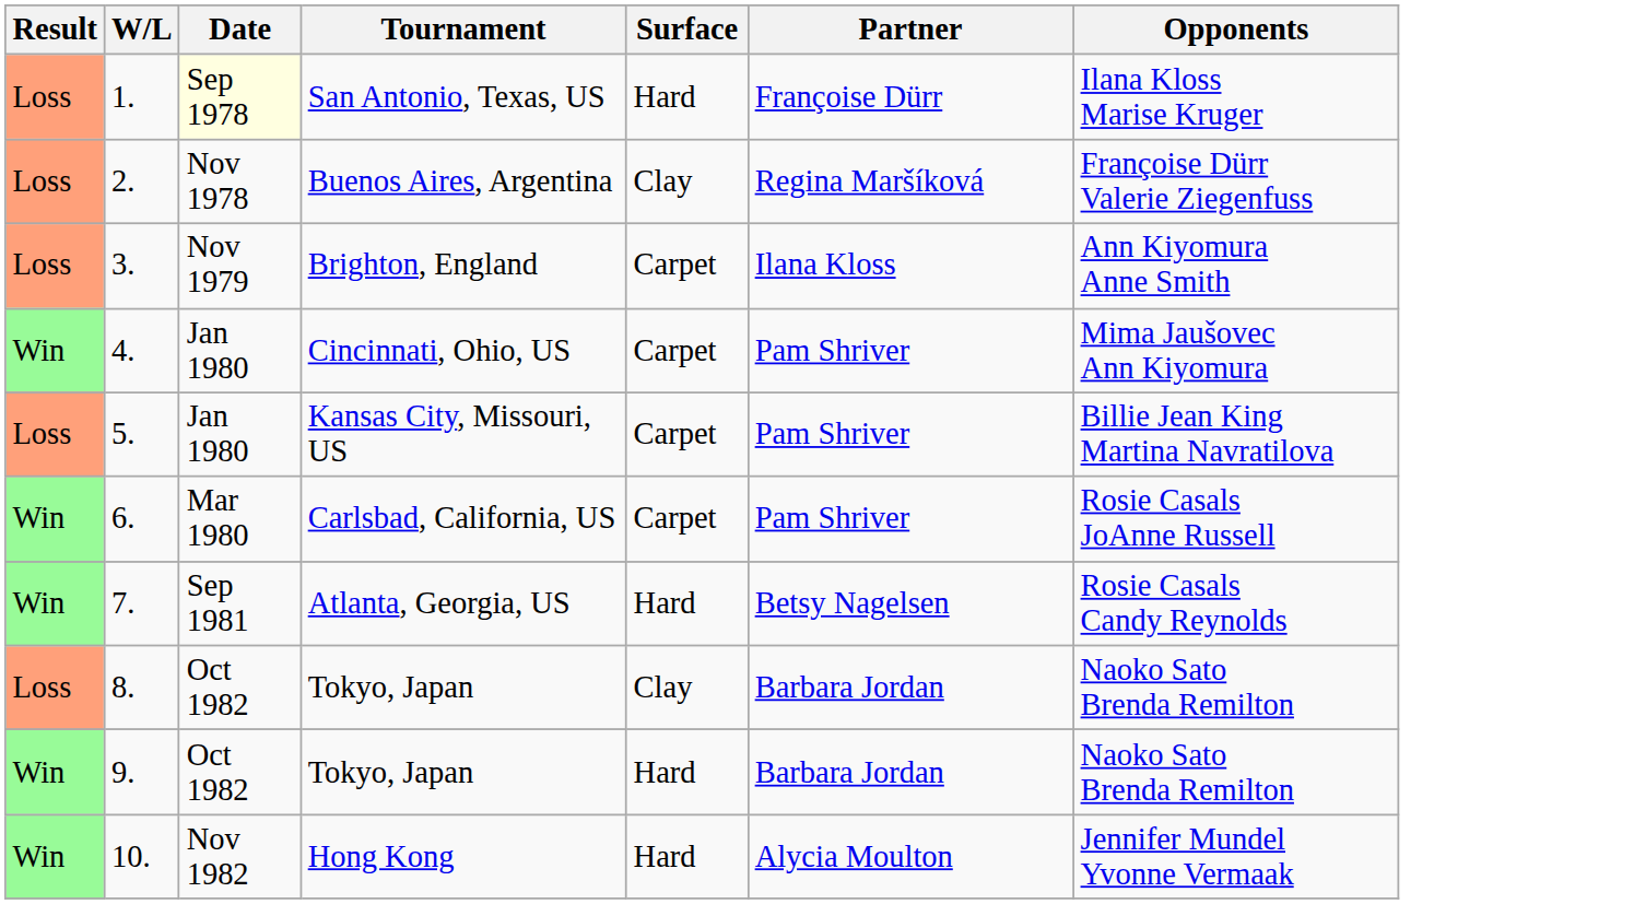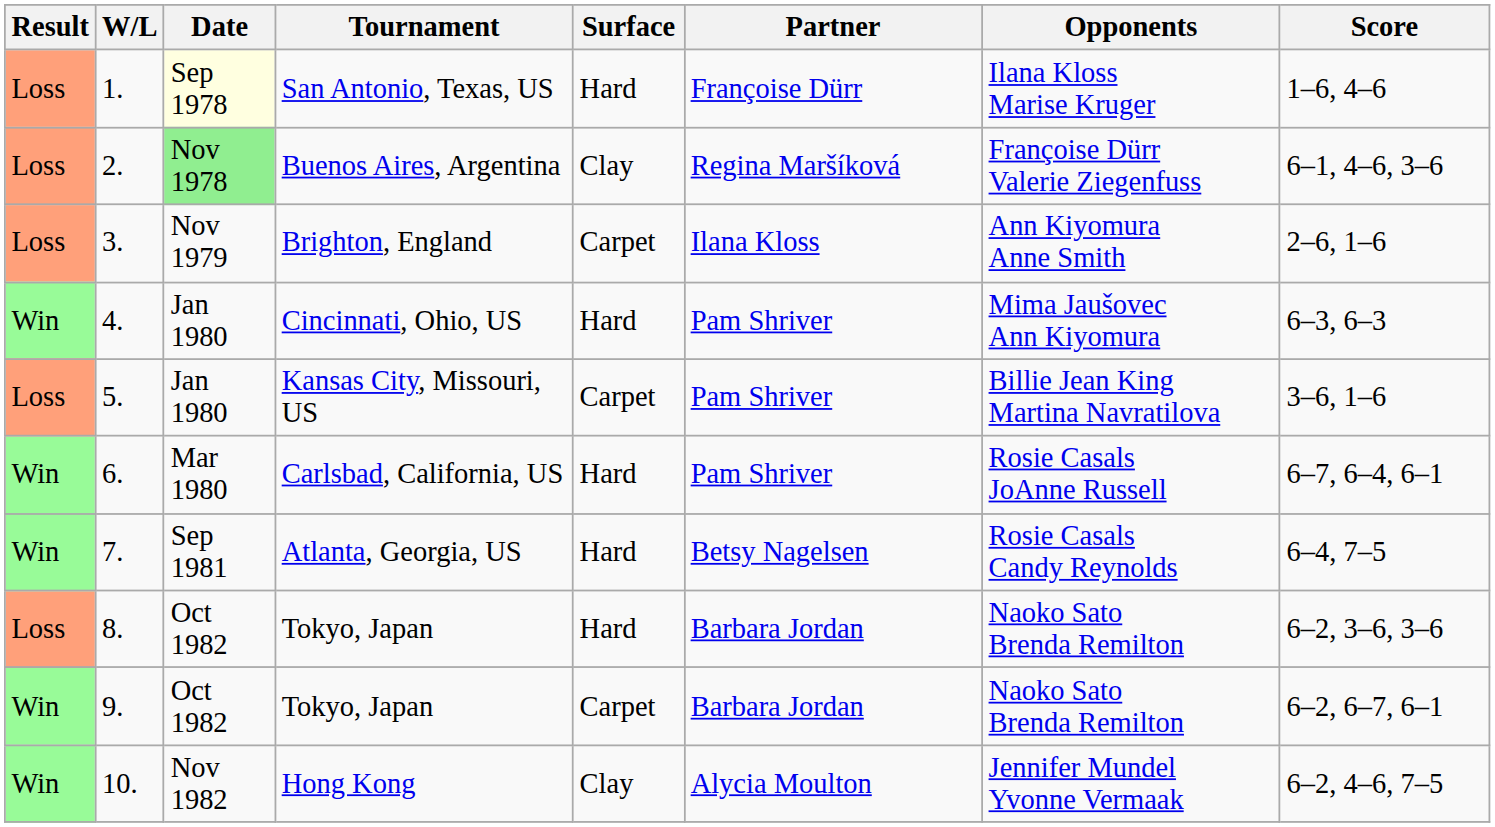+ column: Score | 1–6, 4–6 | 6–1, 4–6, 3–6 | 2–6, 1–6 | 6–3, 6–3 | 3–6, 1–6 | 6–7, 6–4, 6–1 | 6–4, 7–5 | 6–2, 3–6, 3–6 | 6–2, 6–7, 6–1 | 6–2, 4–6, 7–5
Buenos Aires, Argentina | Date: no background -> lightgreen background
Cincinnati, Ohio, US | Surface: Carpet -> Hard
Carlsbad, California, US | Surface: Carpet -> Hard
8. / Tokyo, Japan | Surface: Clay -> Hard
9. / Tokyo, Japan | Surface: Hard -> Carpet
Hong Kong | Surface: Hard -> Clay
